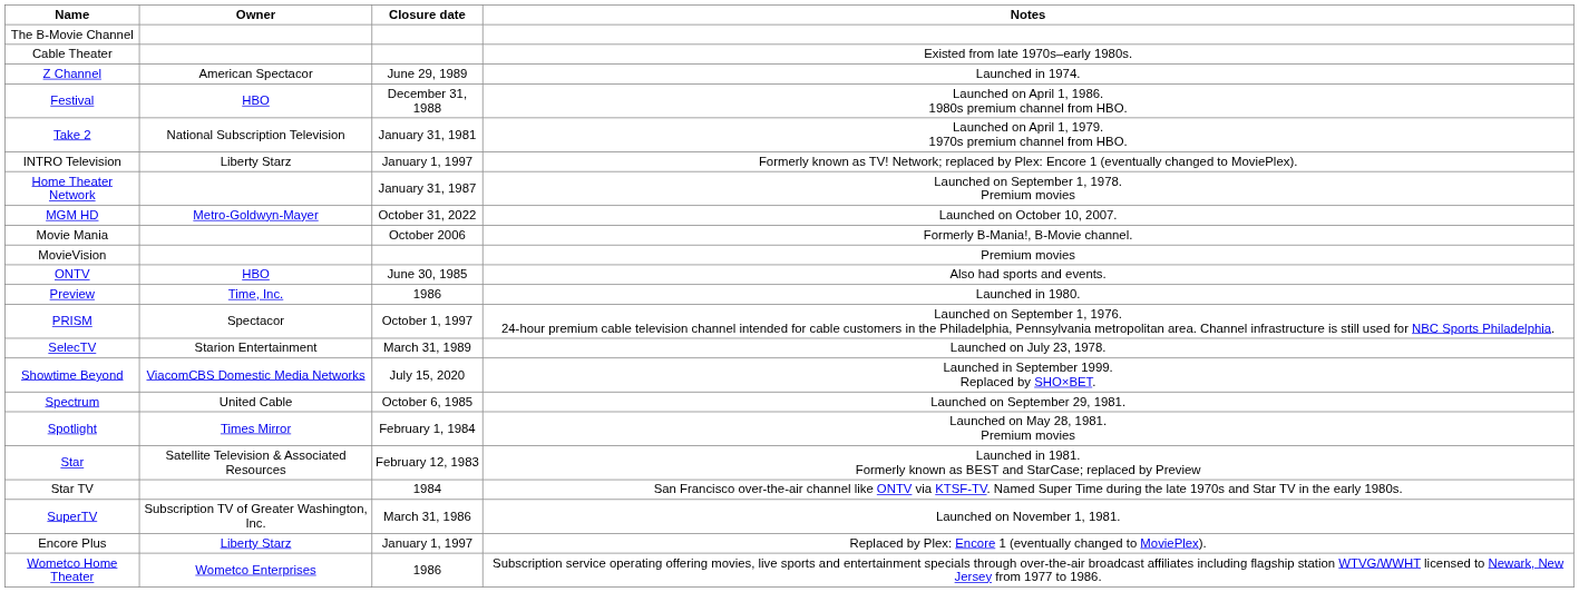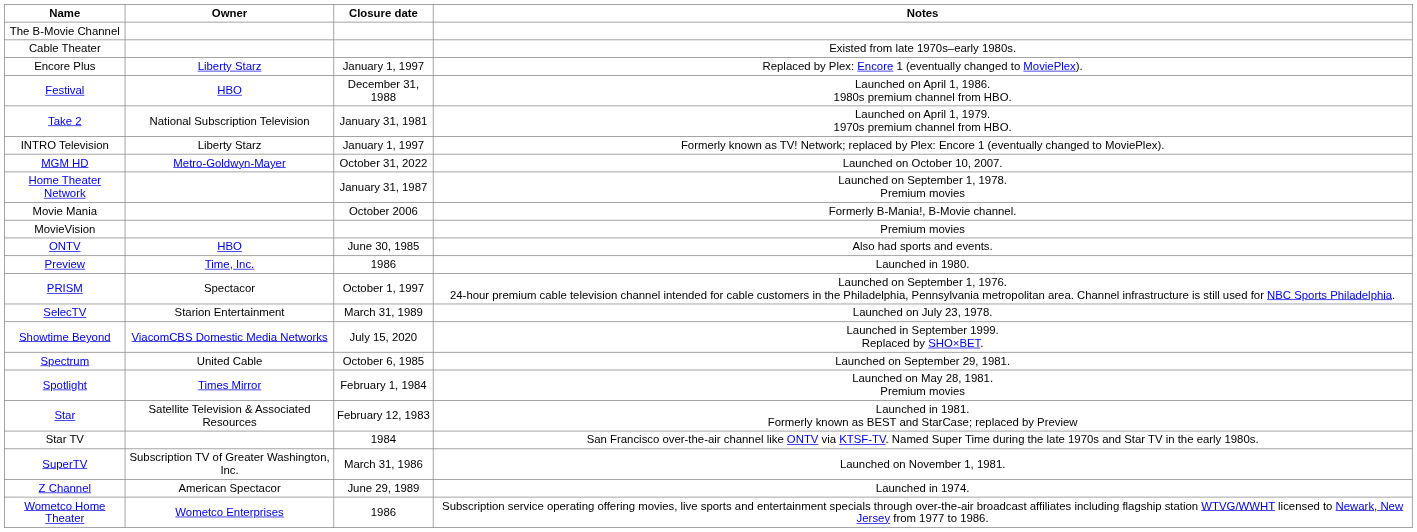rows swapped: Encore Plus <-> Z Channel
rows swapped: Home Theater Network <-> MGM HD
